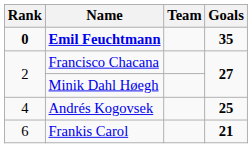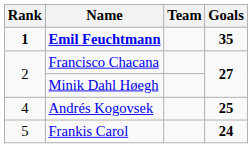Emil Feuchtmann | Rank: 0 -> 1
Frankis Carol | Rank: 6 -> 5
Frankis Carol | Goals: 21 -> 24
